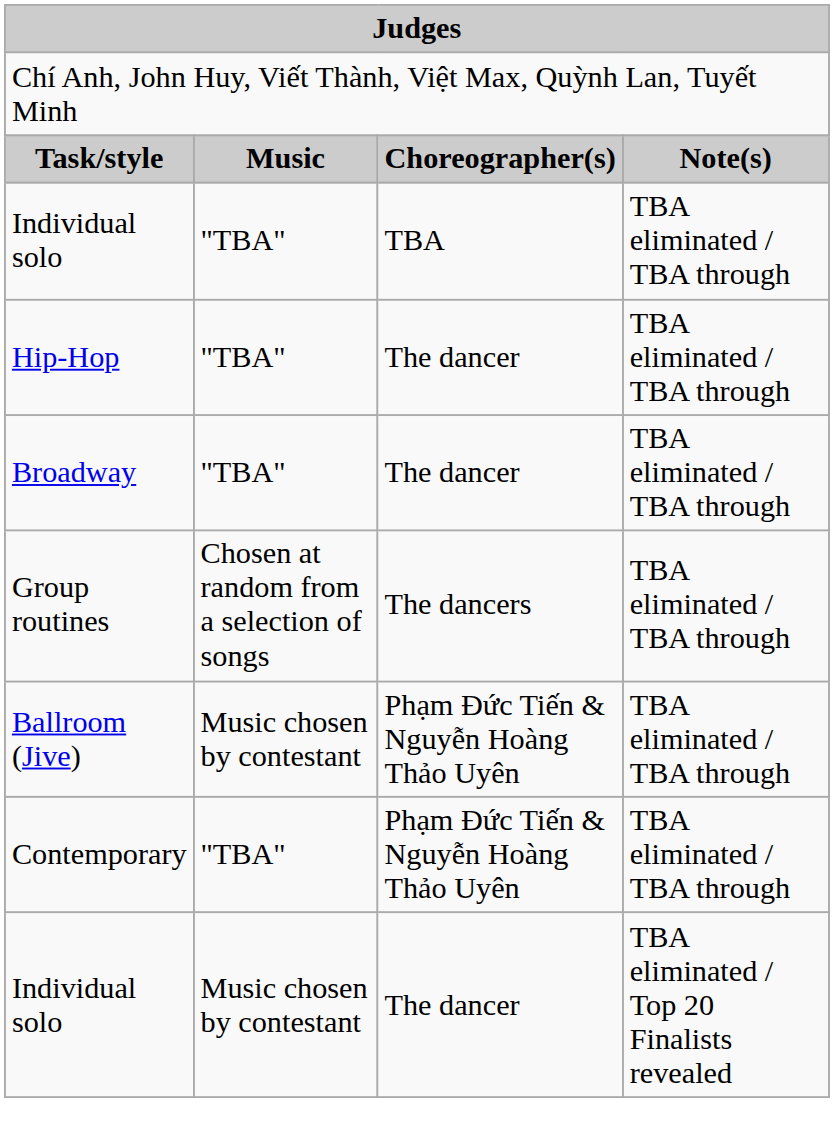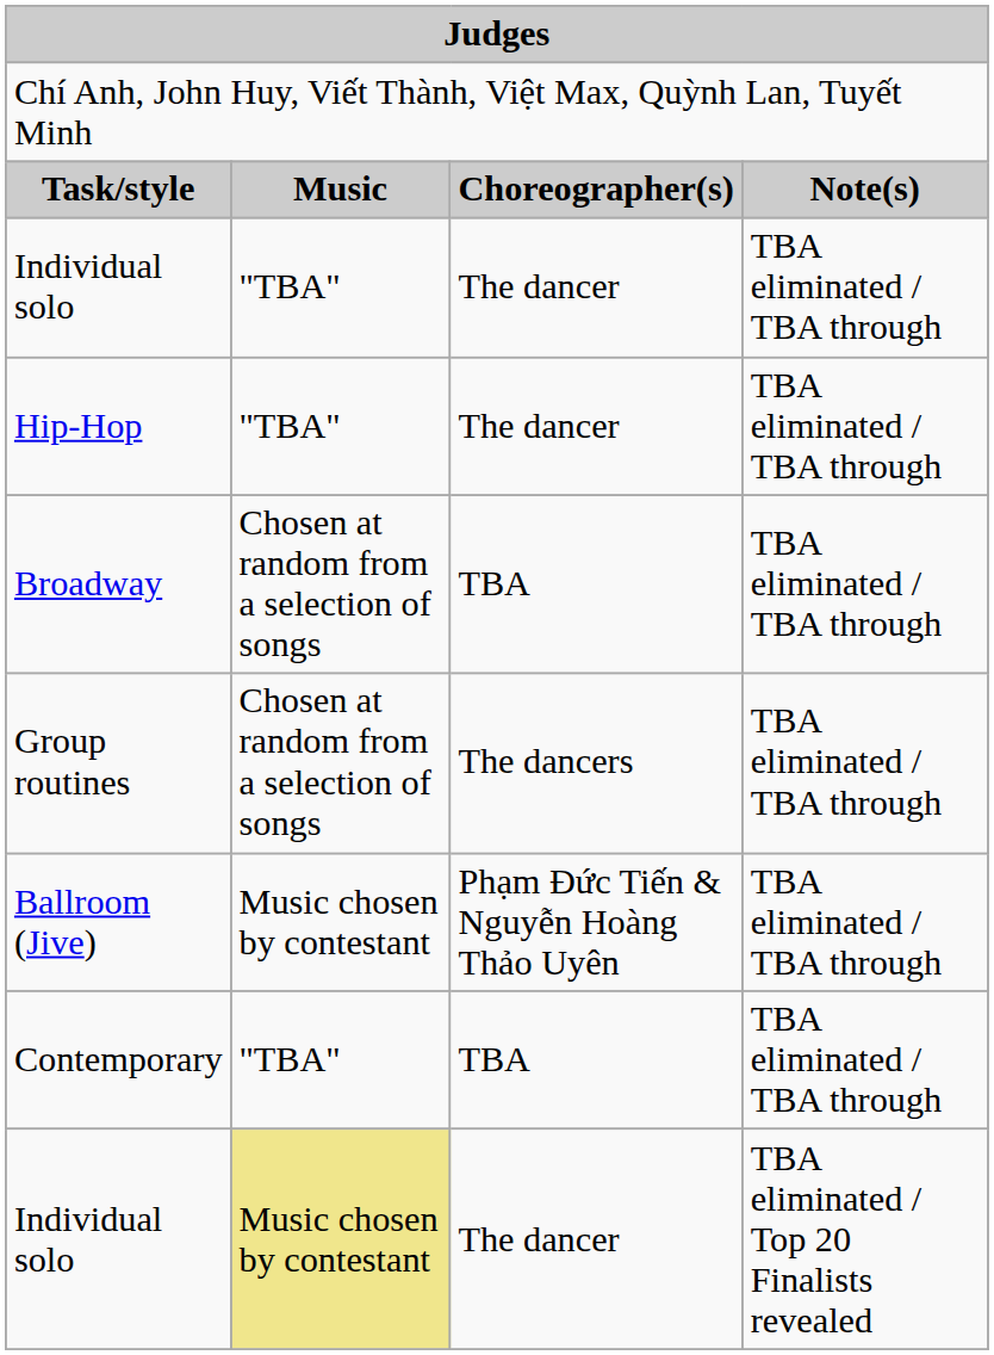Individual solo / TBA eliminated / TBA through | column 3: TBA -> The dancer
Broadway | column 2: "TBA" -> Chosen at random from a selection of songs
Broadway | column 3: The dancer -> TBA
Contemporary | column 3: Phạm Đức Tiến & Nguyễn Hoàng Thảo Uyên -> TBA
Individual solo / TBA eliminated / Top 20 Finalists revealed | column 2: no background -> khaki background
